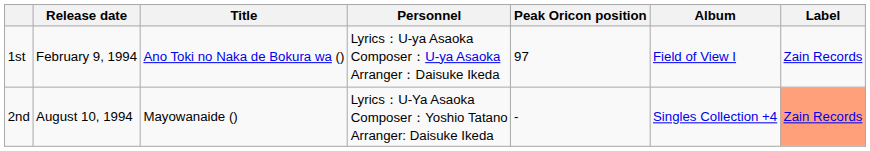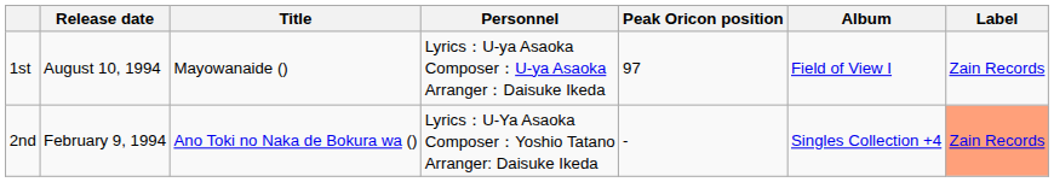1st | Release date: February 9, 1994 -> August 10, 1994
1st | Title: Ano Toki no Naka de Bokura wa () -> Mayowanaide ()
2nd | Release date: August 10, 1994 -> February 9, 1994
2nd | Title: Mayowanaide () -> Ano Toki no Naka de Bokura wa ()
